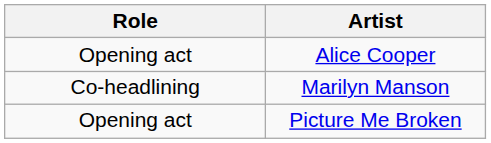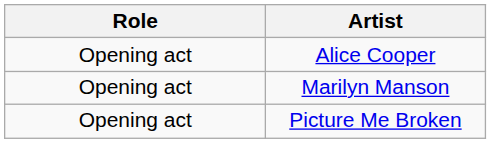Marilyn Manson | Role: Co-headlining -> Opening act
